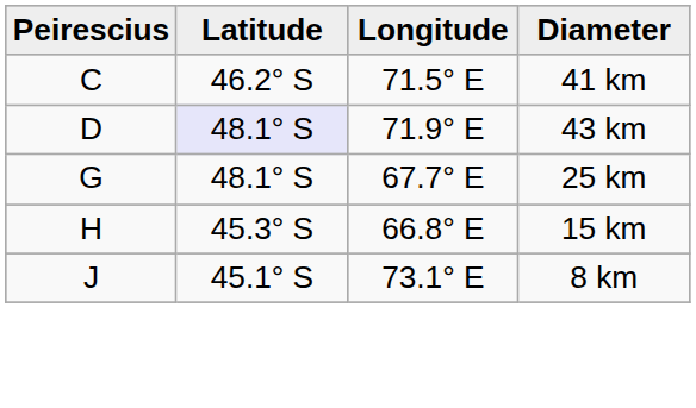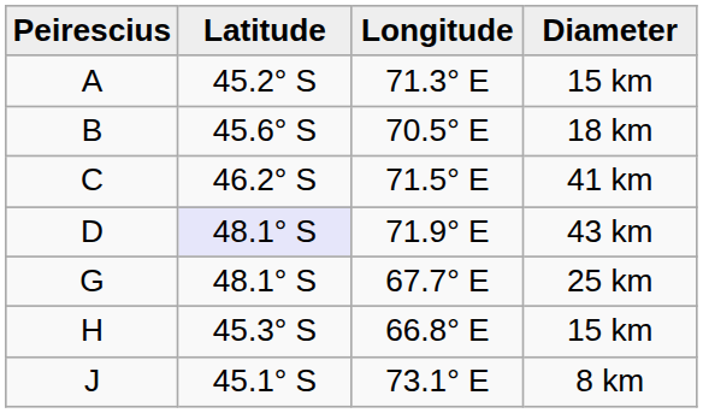+ row: A | 45.2° S | 71.3° E | 15 km
+ row: B | 45.6° S | 70.5° E | 18 km
